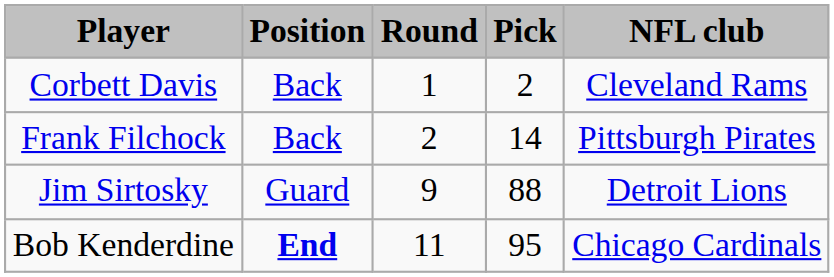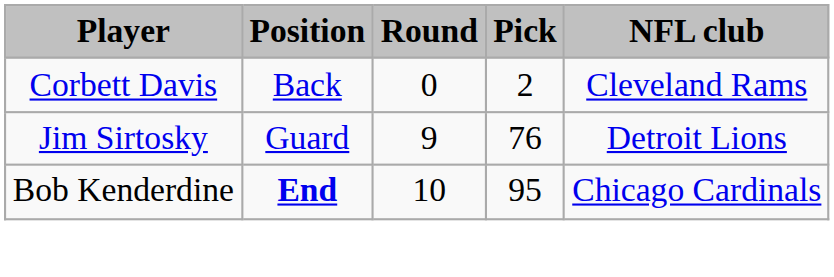Corbett Davis | Round: 1 -> 0
- row: Frank Filchock | Back | 2 | 14 | Pittsburgh Pirates
Jim Sirtosky | Pick: 88 -> 76
Bob Kenderdine | Round: 11 -> 10
